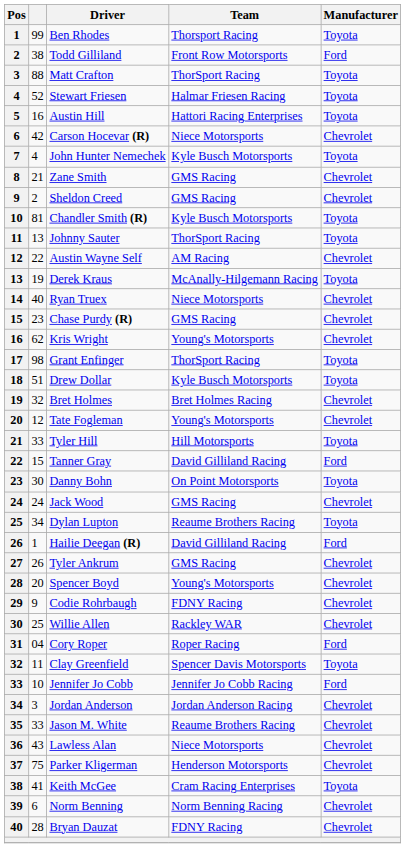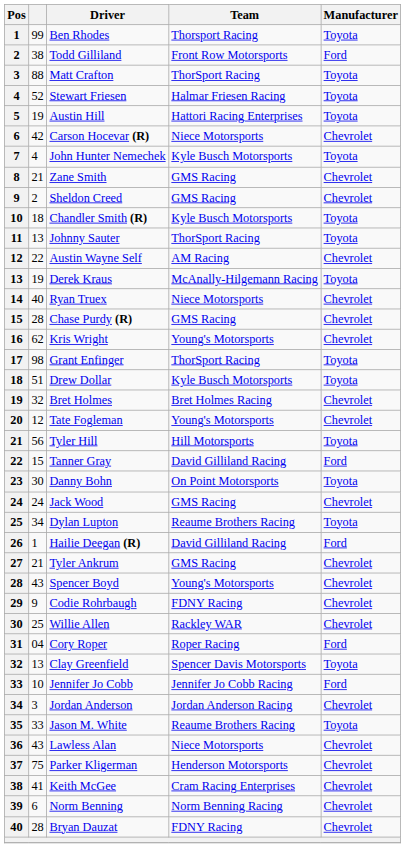Austin Hill | column 2: 16 -> 19
Chandler Smith (R) | column 2: 81 -> 18
Chase Purdy (R) | column 2: 23 -> 28
Tyler Hill | column 2: 33 -> 56
Tyler Ankrum | column 2: 26 -> 21
Spencer Boyd | column 2: 20 -> 43
Clay Greenfield | column 2: 11 -> 13
Jason M. White | Manufacturer: Chevrolet -> Toyota
Keith McGee | Manufacturer: Toyota -> Chevrolet
